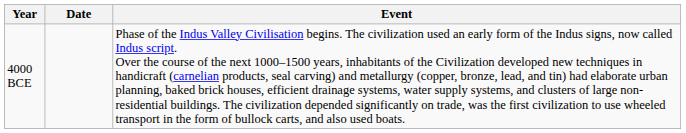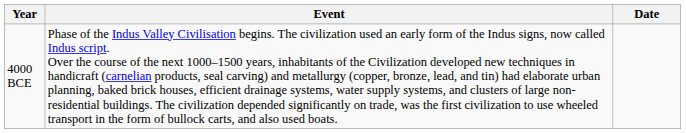columns swapped: Date <-> Event
